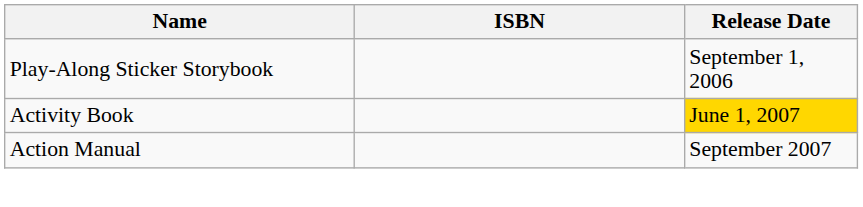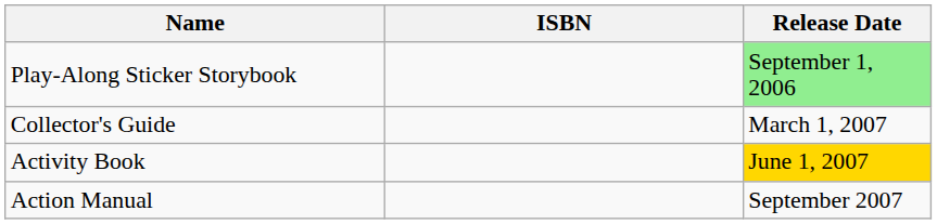Play-Along Sticker Storybook | Release Date: no background -> lightgreen background
+ row: Collector's Guide | March 1, 2007
